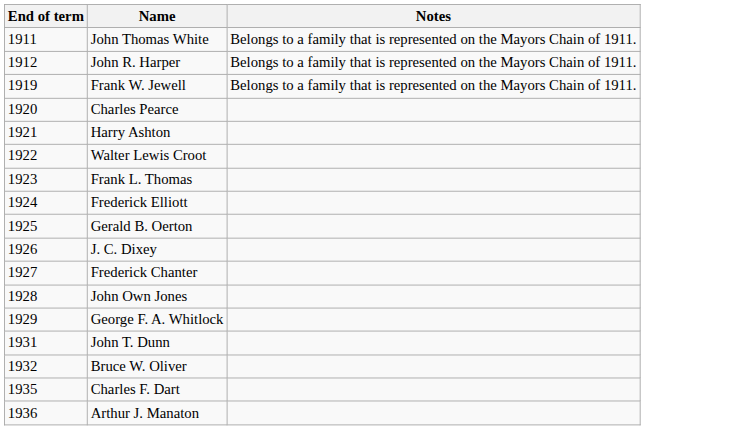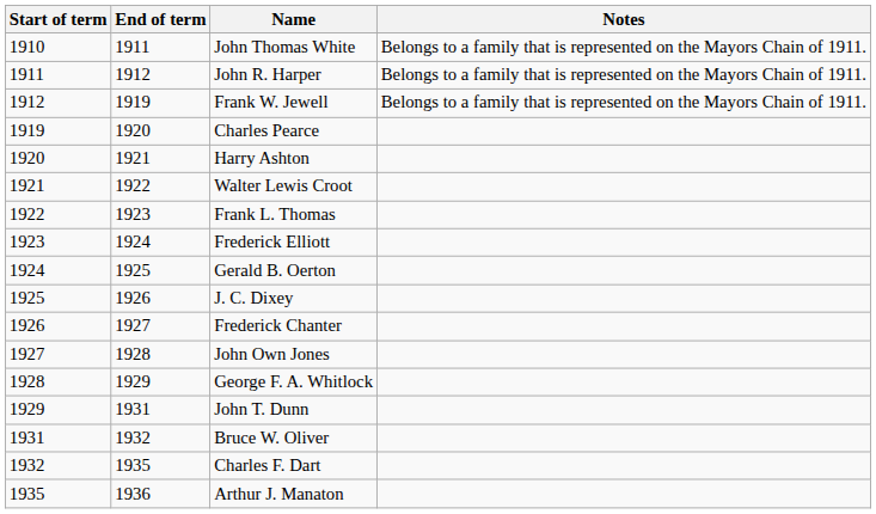+ column: Start of term | 1910 | 1911 | 1912 | 1919 | 1920 | 1921 | 1922 | 1923 | 1924 | 1925 | 1926 | 1927 | 1928 | 1929 | 1931 | 1932 | 1935
